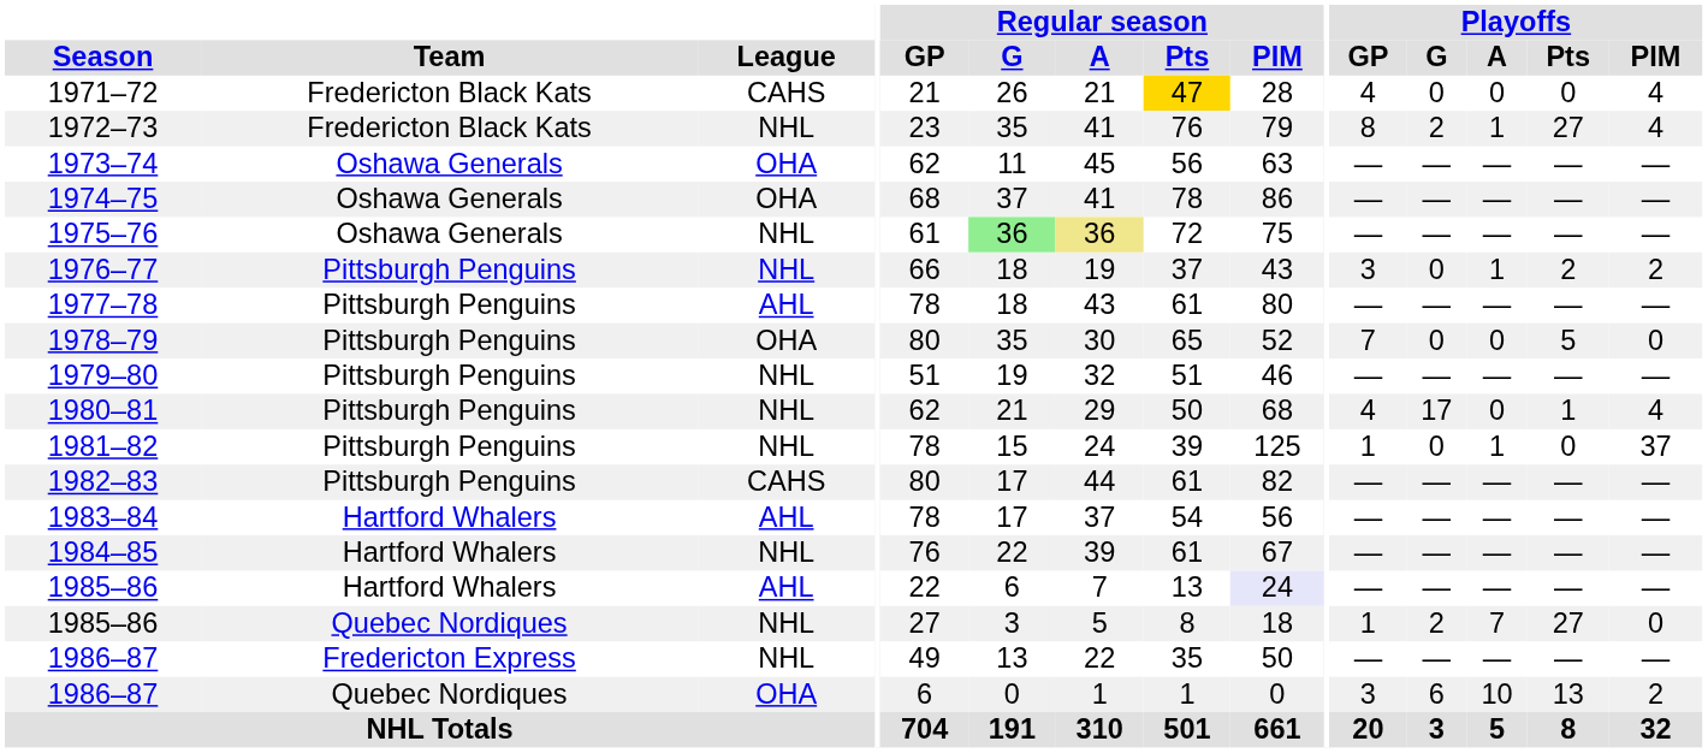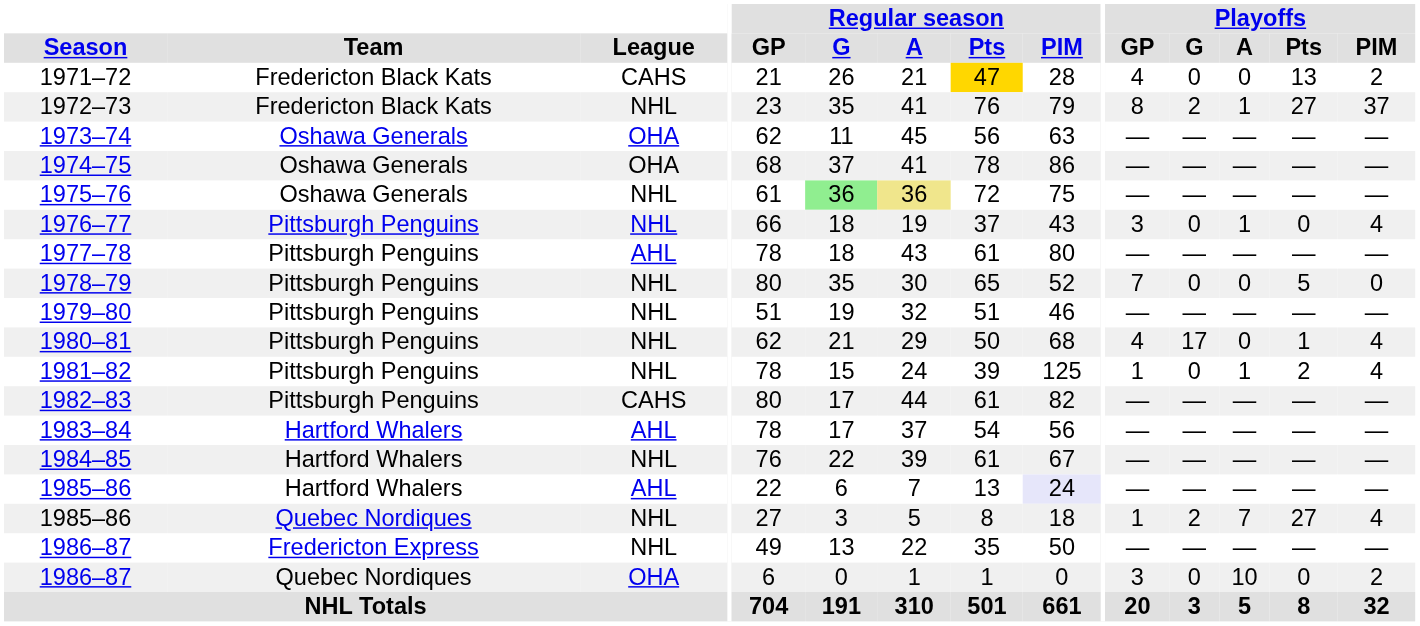1971–72 | Playoffs / Pts: 0 -> 13
1971–72 | Playoffs / PIM: 4 -> 2
1972–73 | Playoffs / PIM: 4 -> 37
1976–77 | Playoffs / Pts: 2 -> 0
1976–77 | Playoffs / PIM: 2 -> 4
1978–79 | League: OHA -> NHL
1981–82 | Playoffs / Pts: 0 -> 2
1981–82 | Playoffs / PIM: 37 -> 4
1985–86 / Quebec Nordiques | Playoffs / PIM: 0 -> 4
1986–87 / Quebec Nordiques | Playoffs / G: 6 -> 0
1986–87 / Quebec Nordiques | Playoffs / Pts: 13 -> 0
